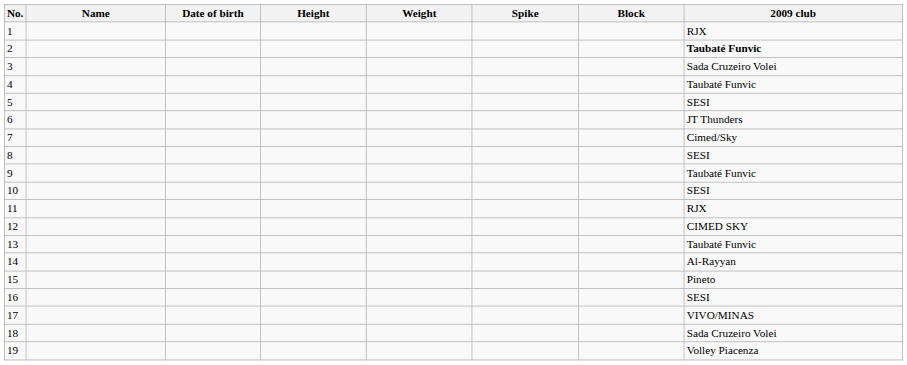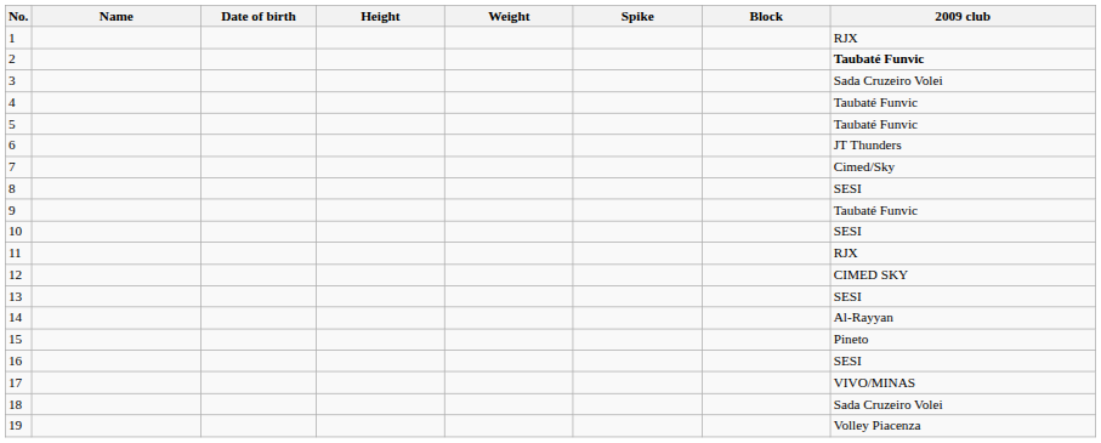5 | 2009 club: SESI -> Taubaté Funvic
13 | 2009 club: Taubaté Funvic -> SESI
